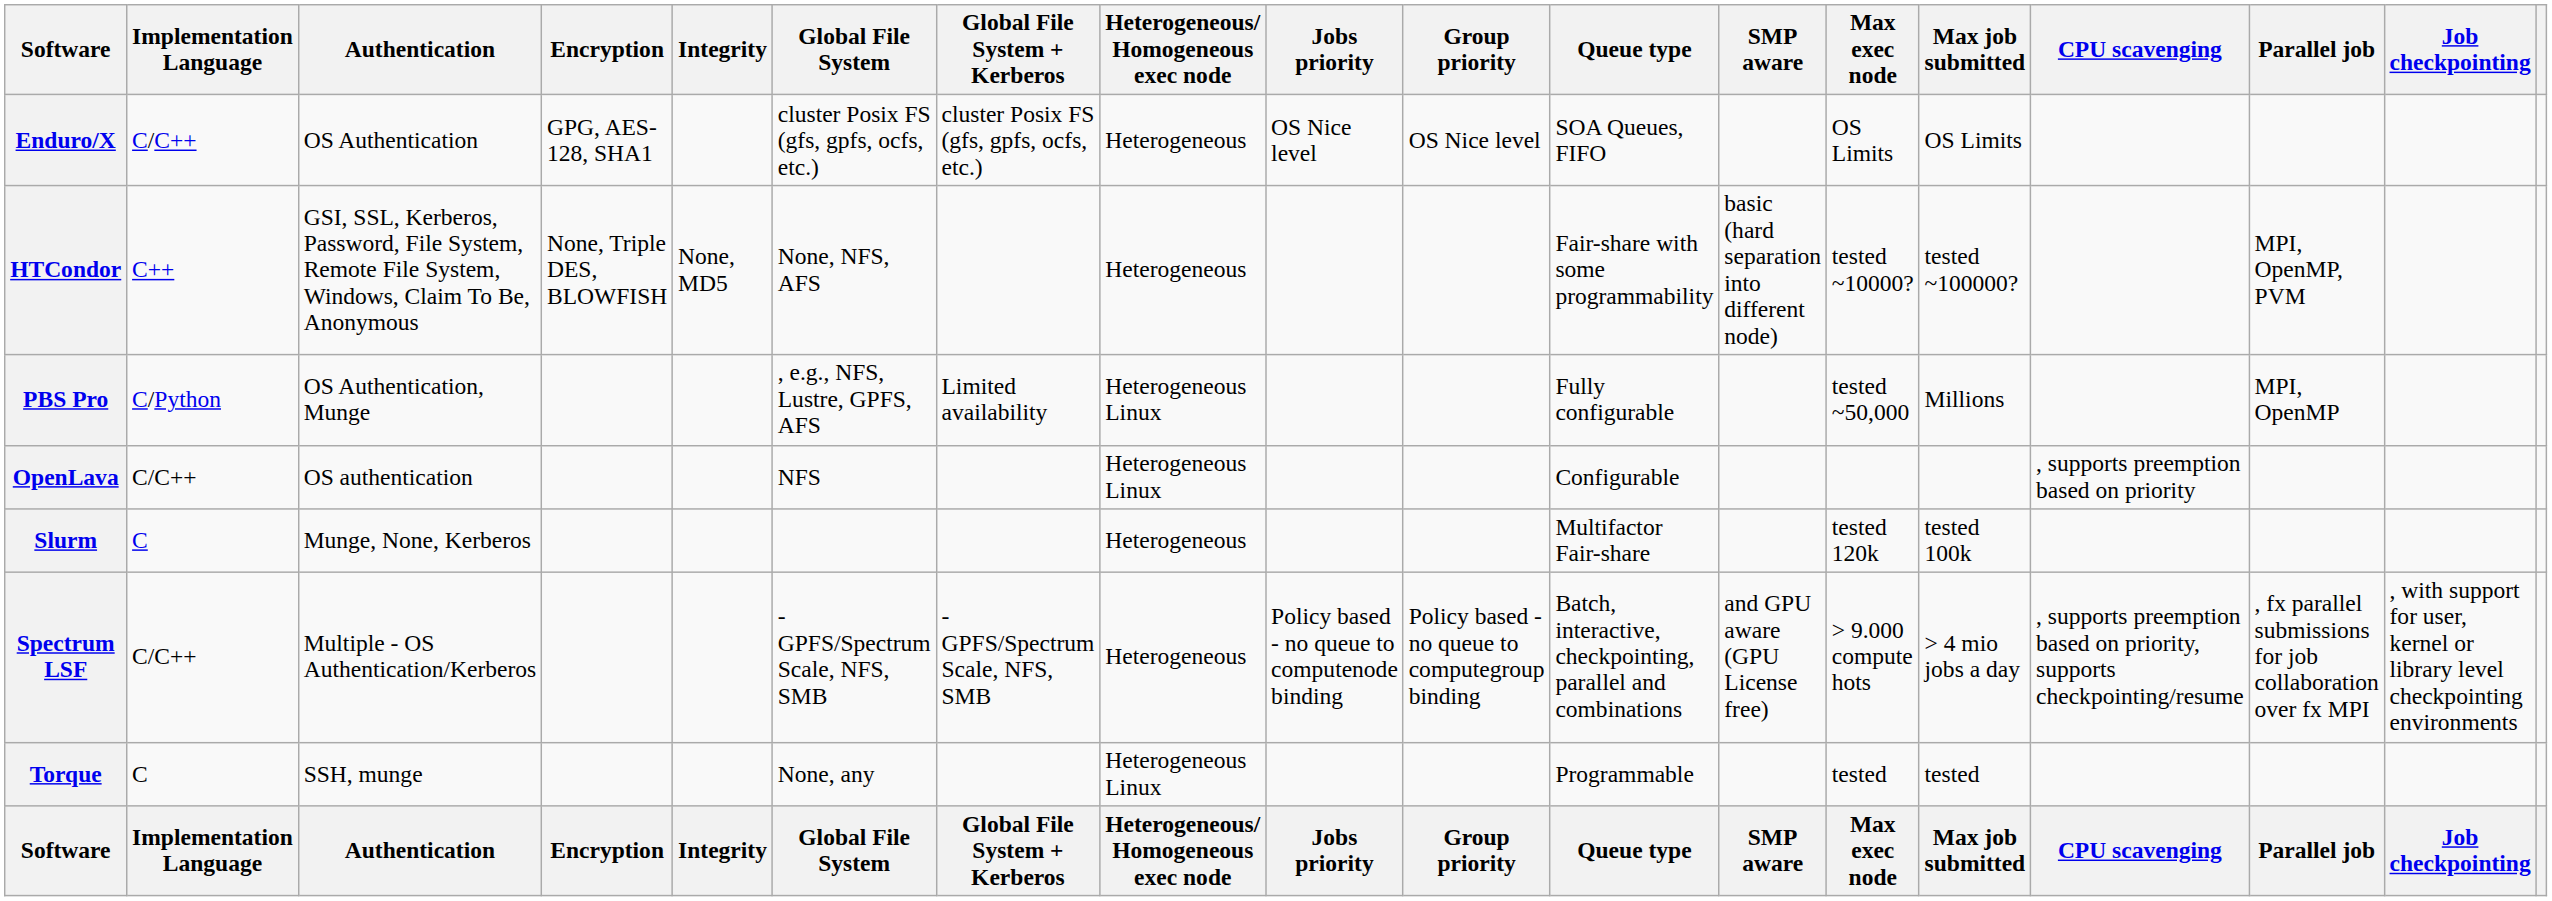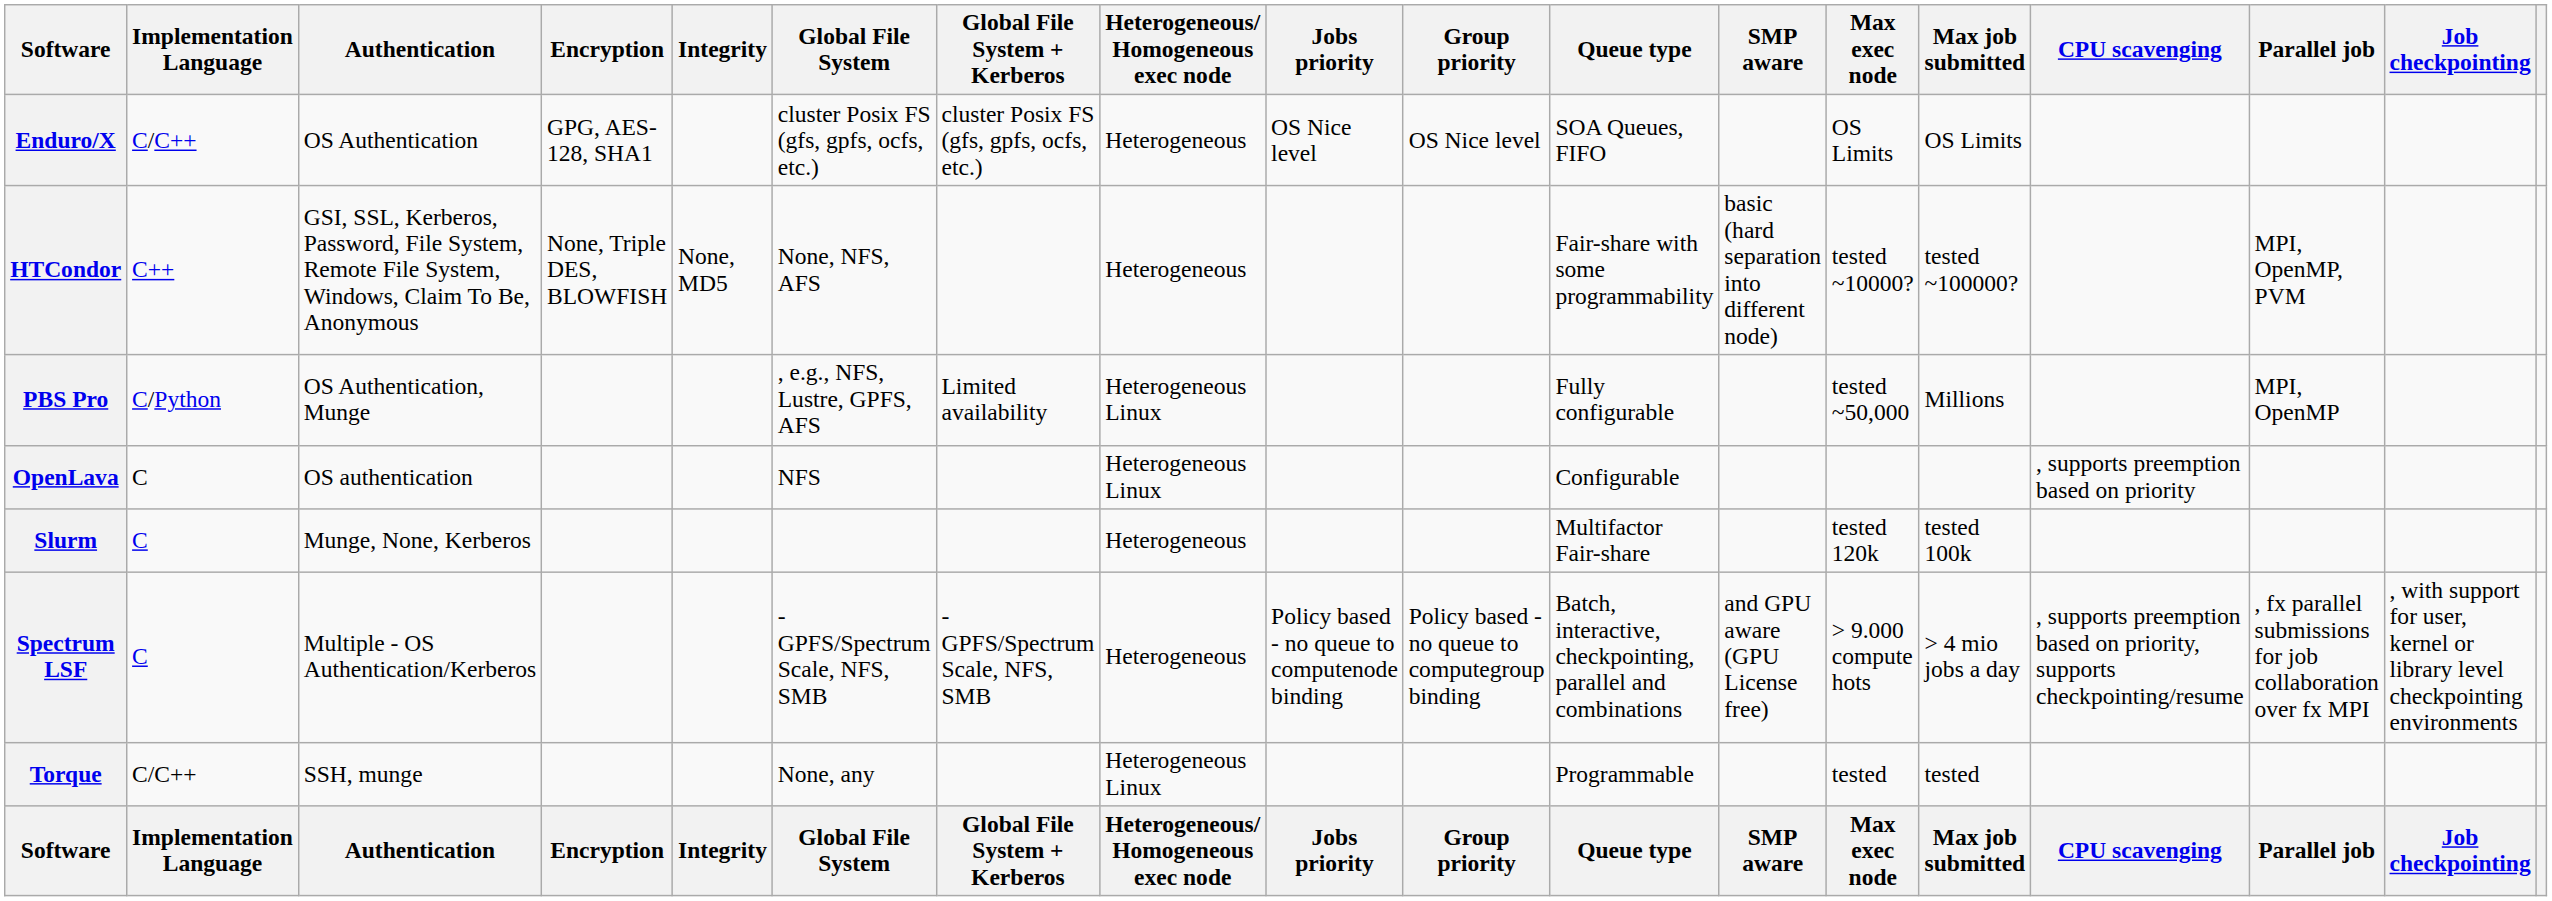OpenLava | Implementation Language: C/C++ -> C
Spectrum LSF | Implementation Language: C/C++ -> C
Torque | Implementation Language: C -> C/C++
